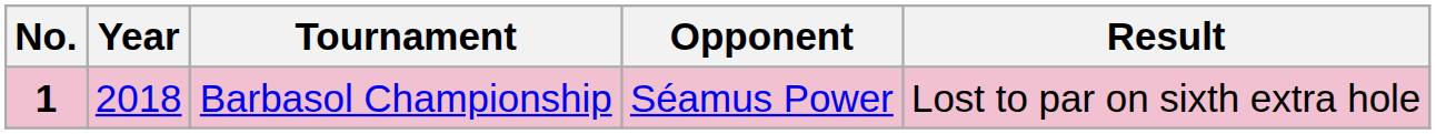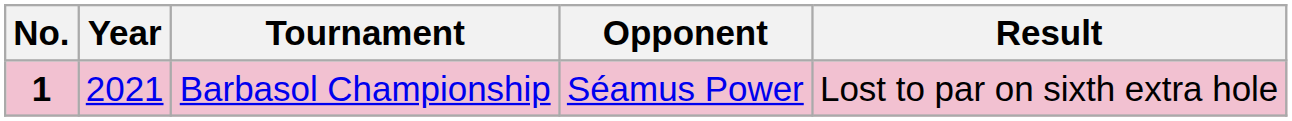Barbasol Championship | Year: 2018 -> 2021
